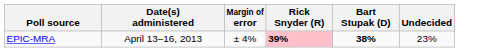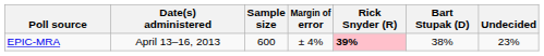+ column: Sample size | 600
EPIC-MRA | Bart Stupak (D): bold -> normal
